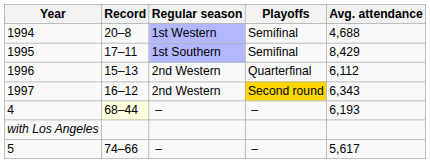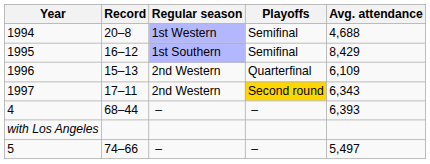1995 | Record: 17–11 -> 16–12
1996 | Avg. attendance: 6,112 -> 6,109
1997 | Record: 16–12 -> 17–11
4 | Record: lightyellow background -> no background
4 | Avg. attendance: 6,193 -> 6,393
5 | Avg. attendance: 5,617 -> 5,497
